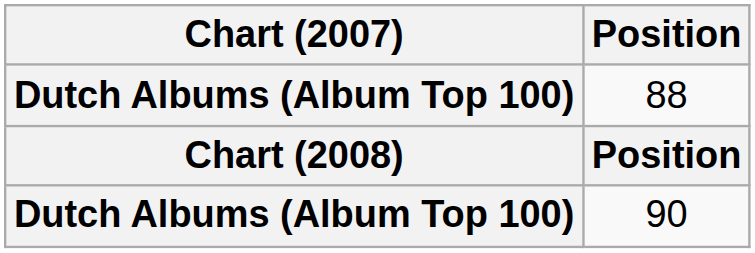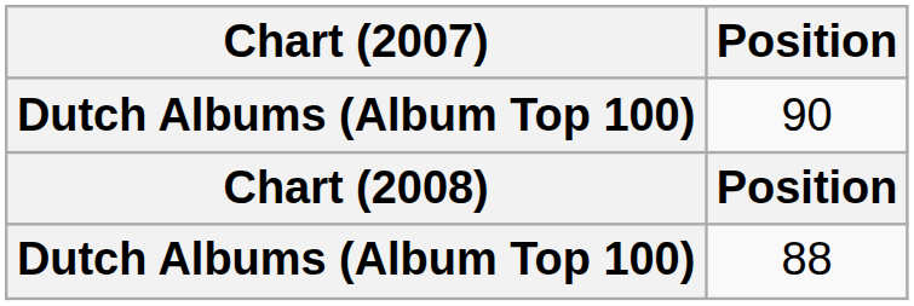rows swapped: 90 <-> 88
